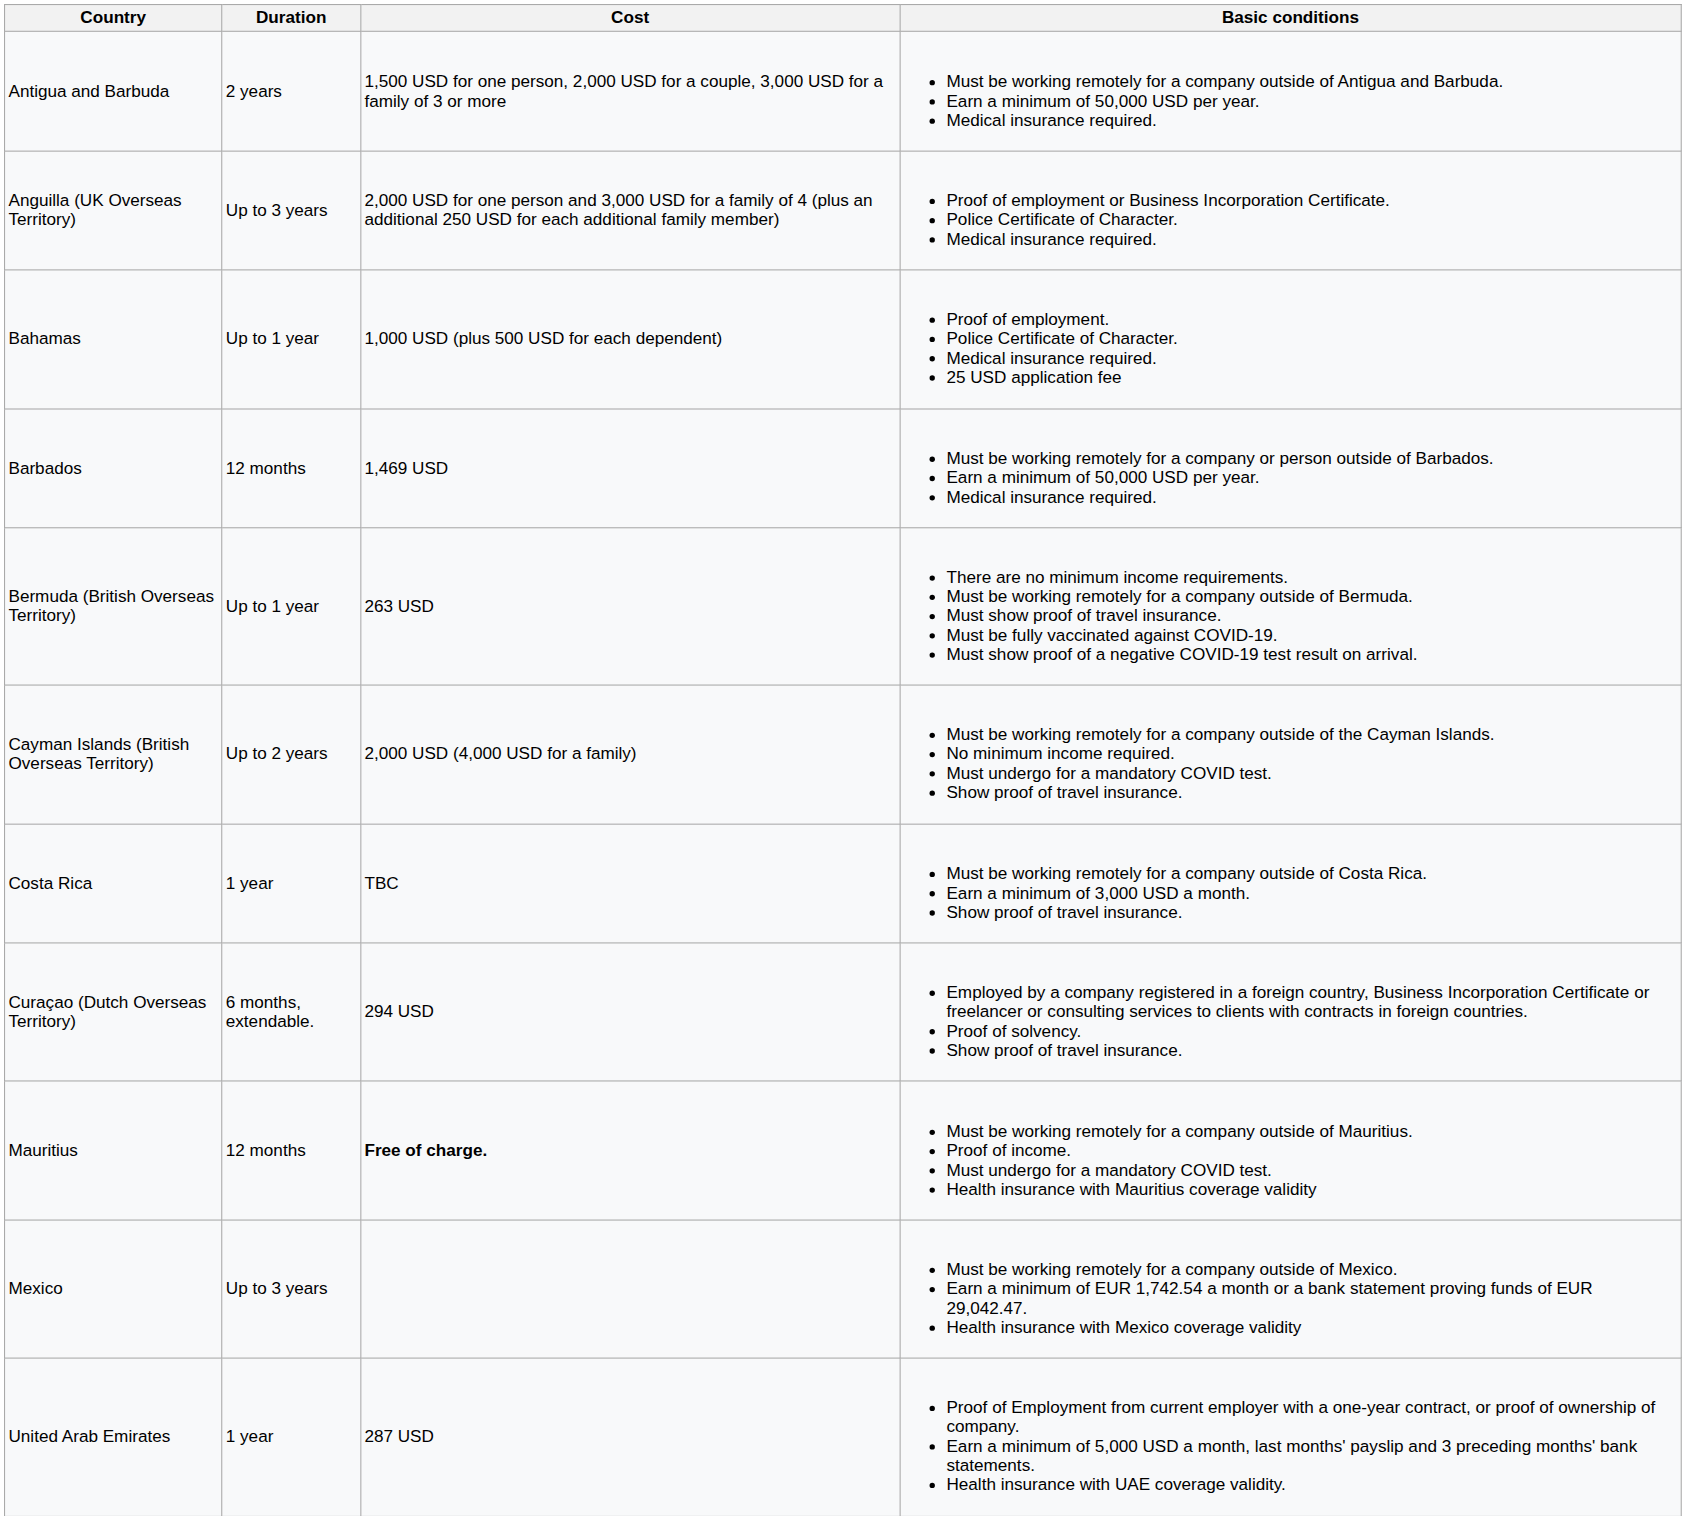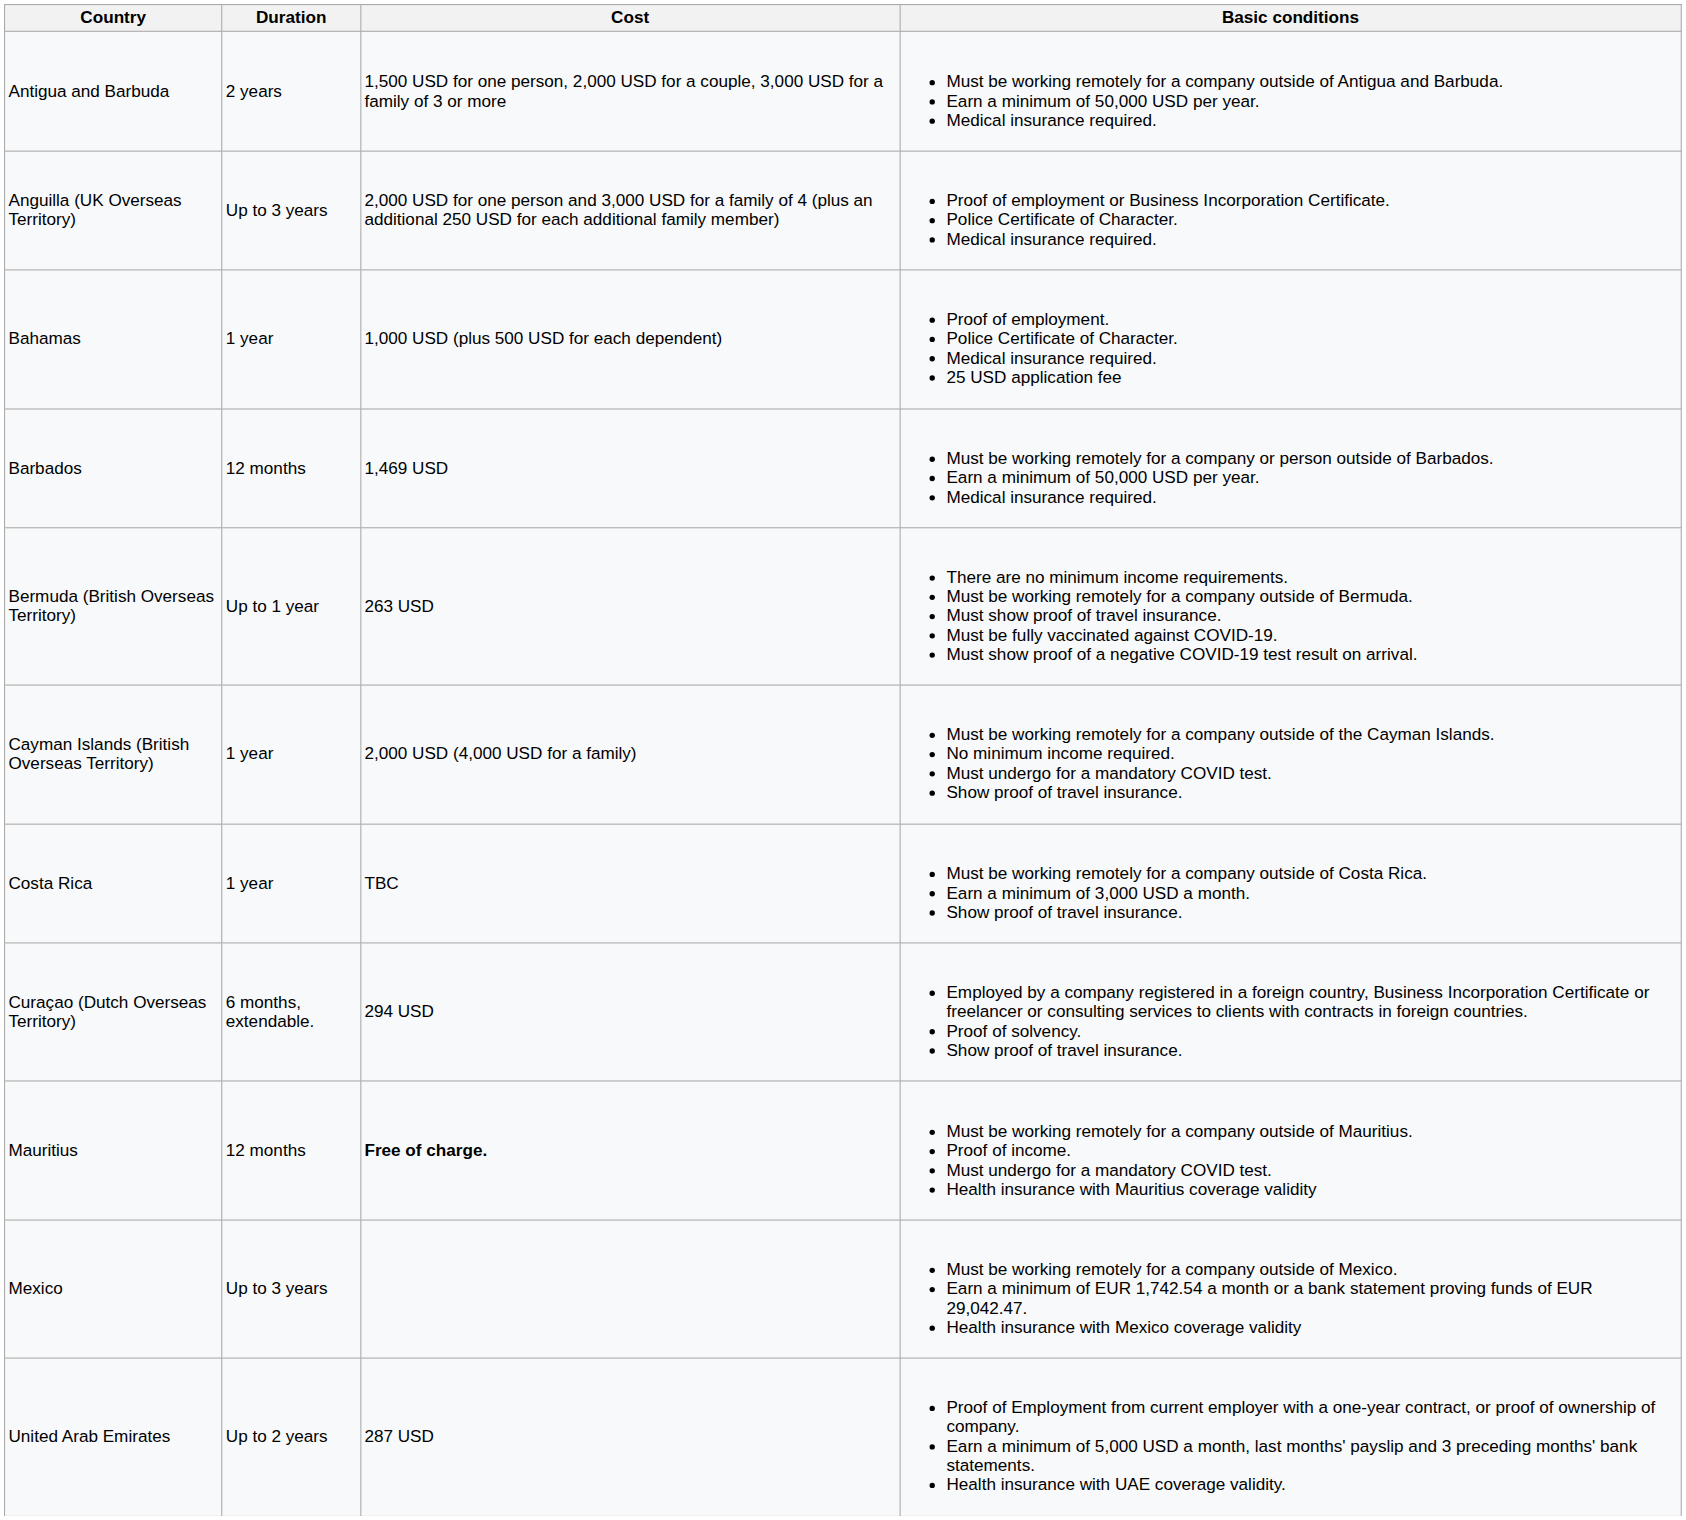Bahamas | Duration: Up to 1 year -> 1 year
Cayman Islands (British Overseas Territory) | Duration: Up to 2 years -> 1 year
United Arab Emirates | Duration: 1 year -> Up to 2 years
